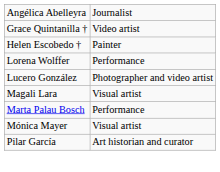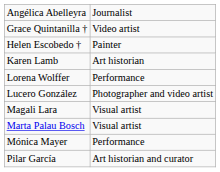+ row: Karen Lamb | Art historian
Marta Palau Bosch | column 2: Performance -> Visual artist
Mónica Mayer | column 2: Visual artist -> Performance
